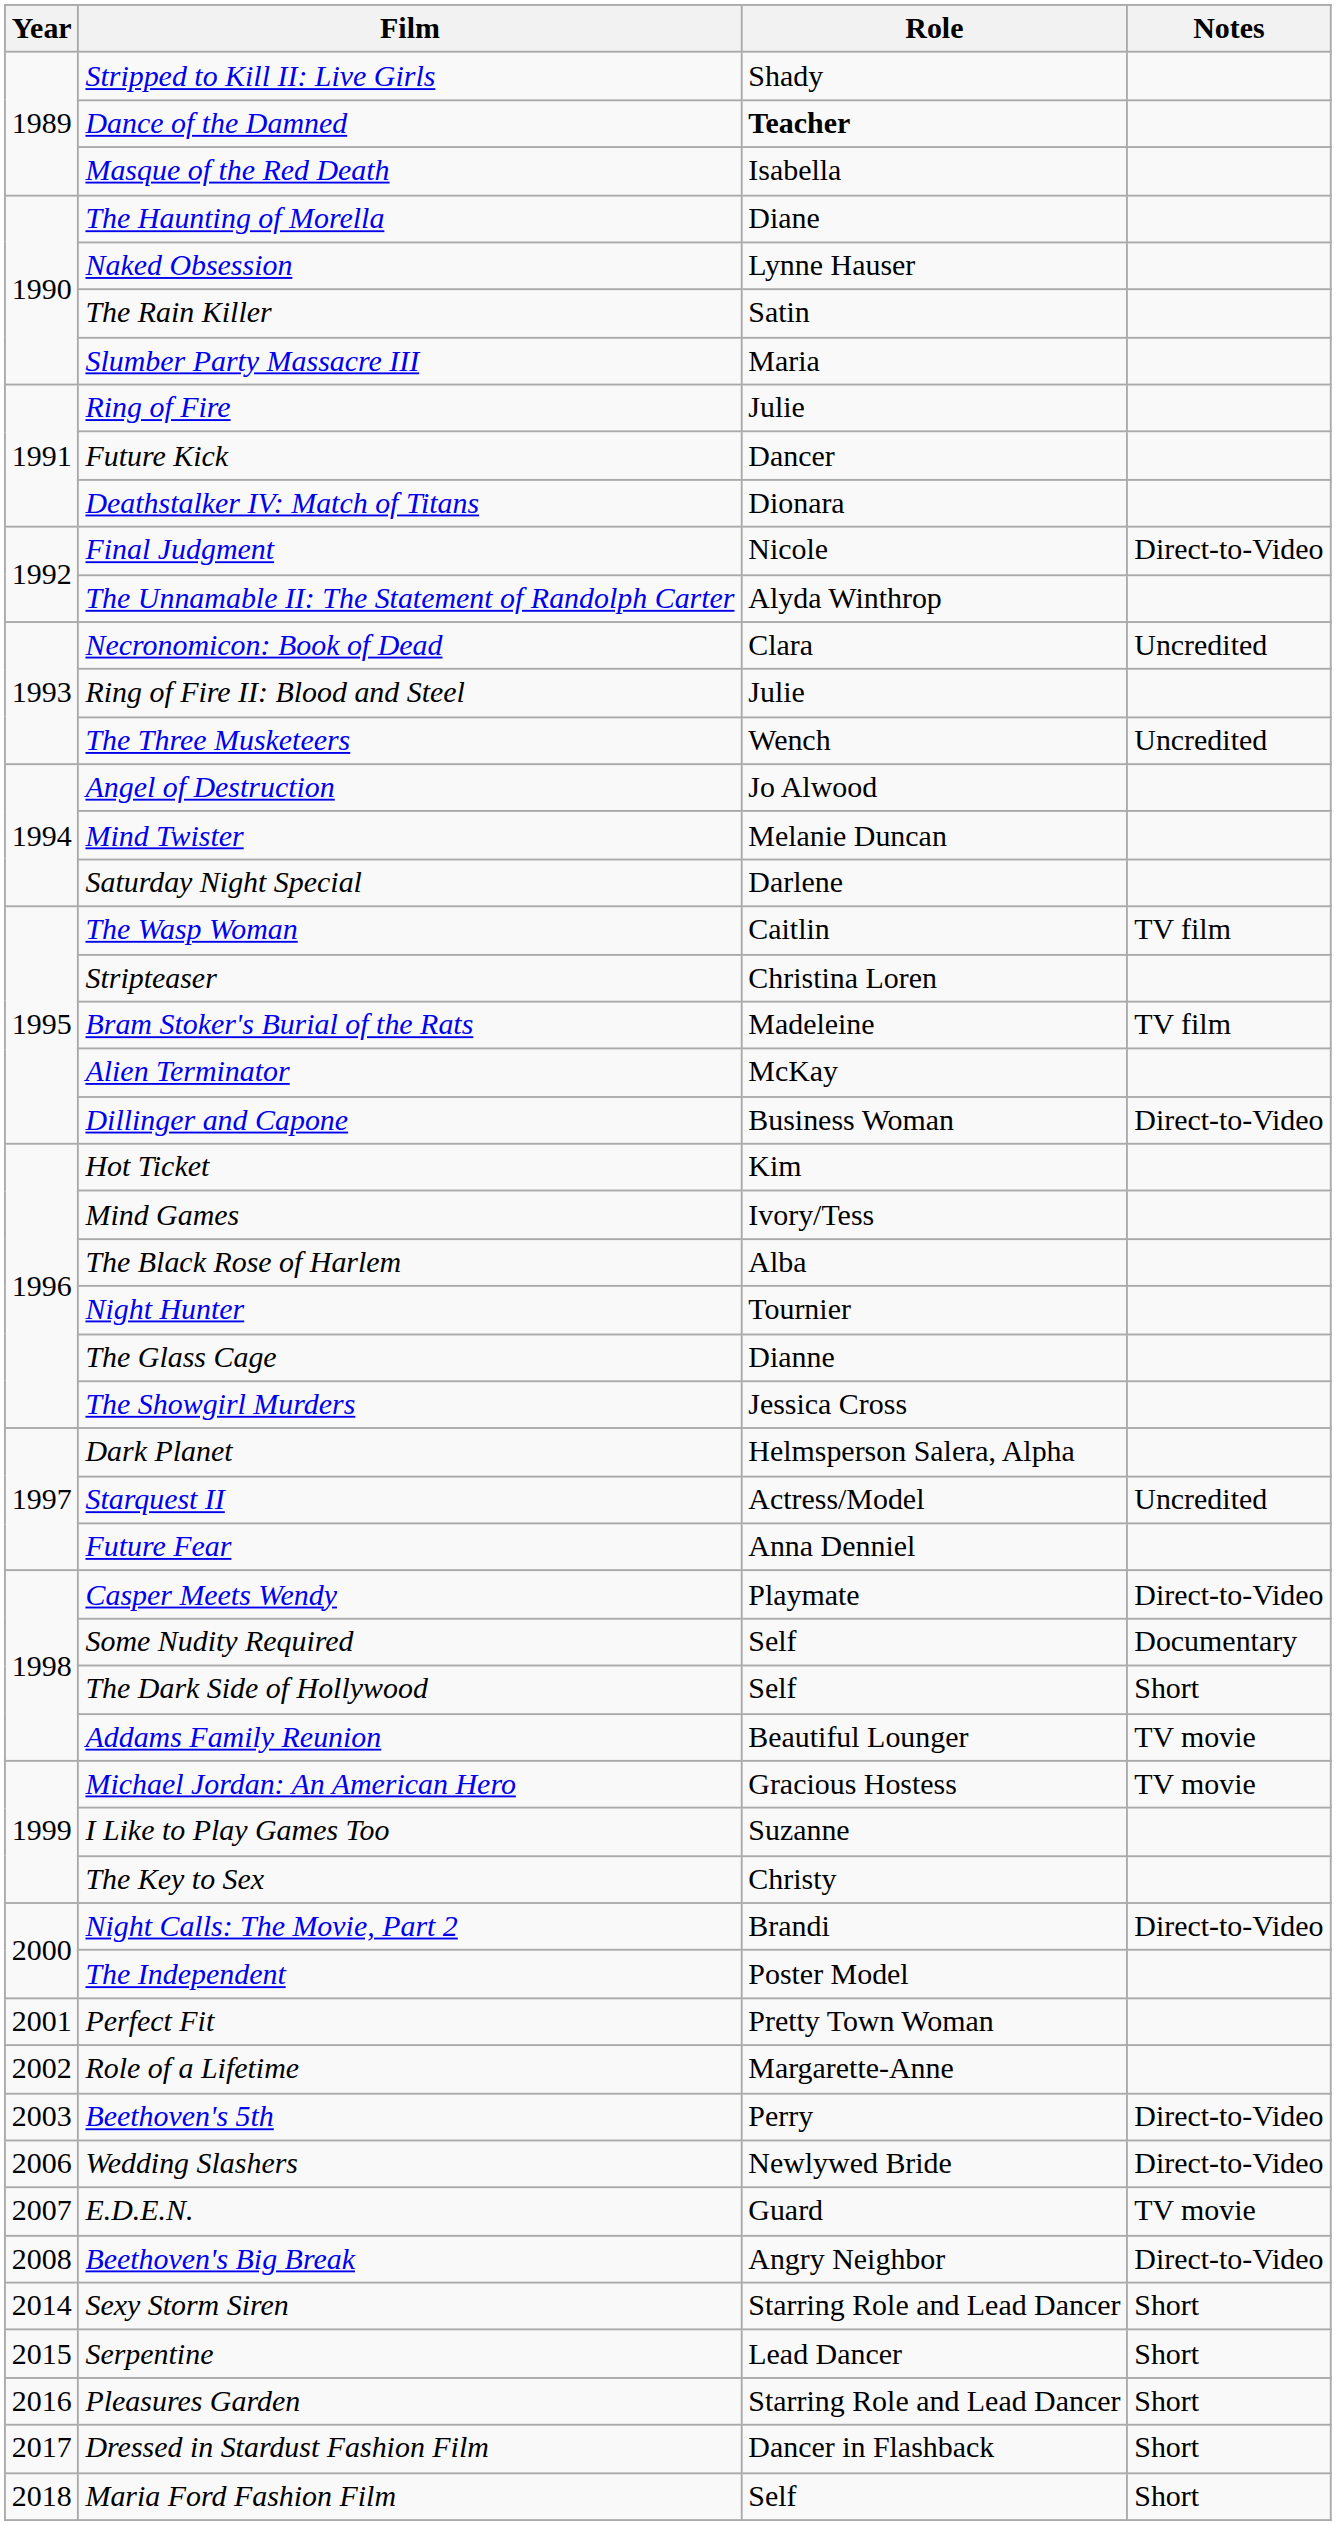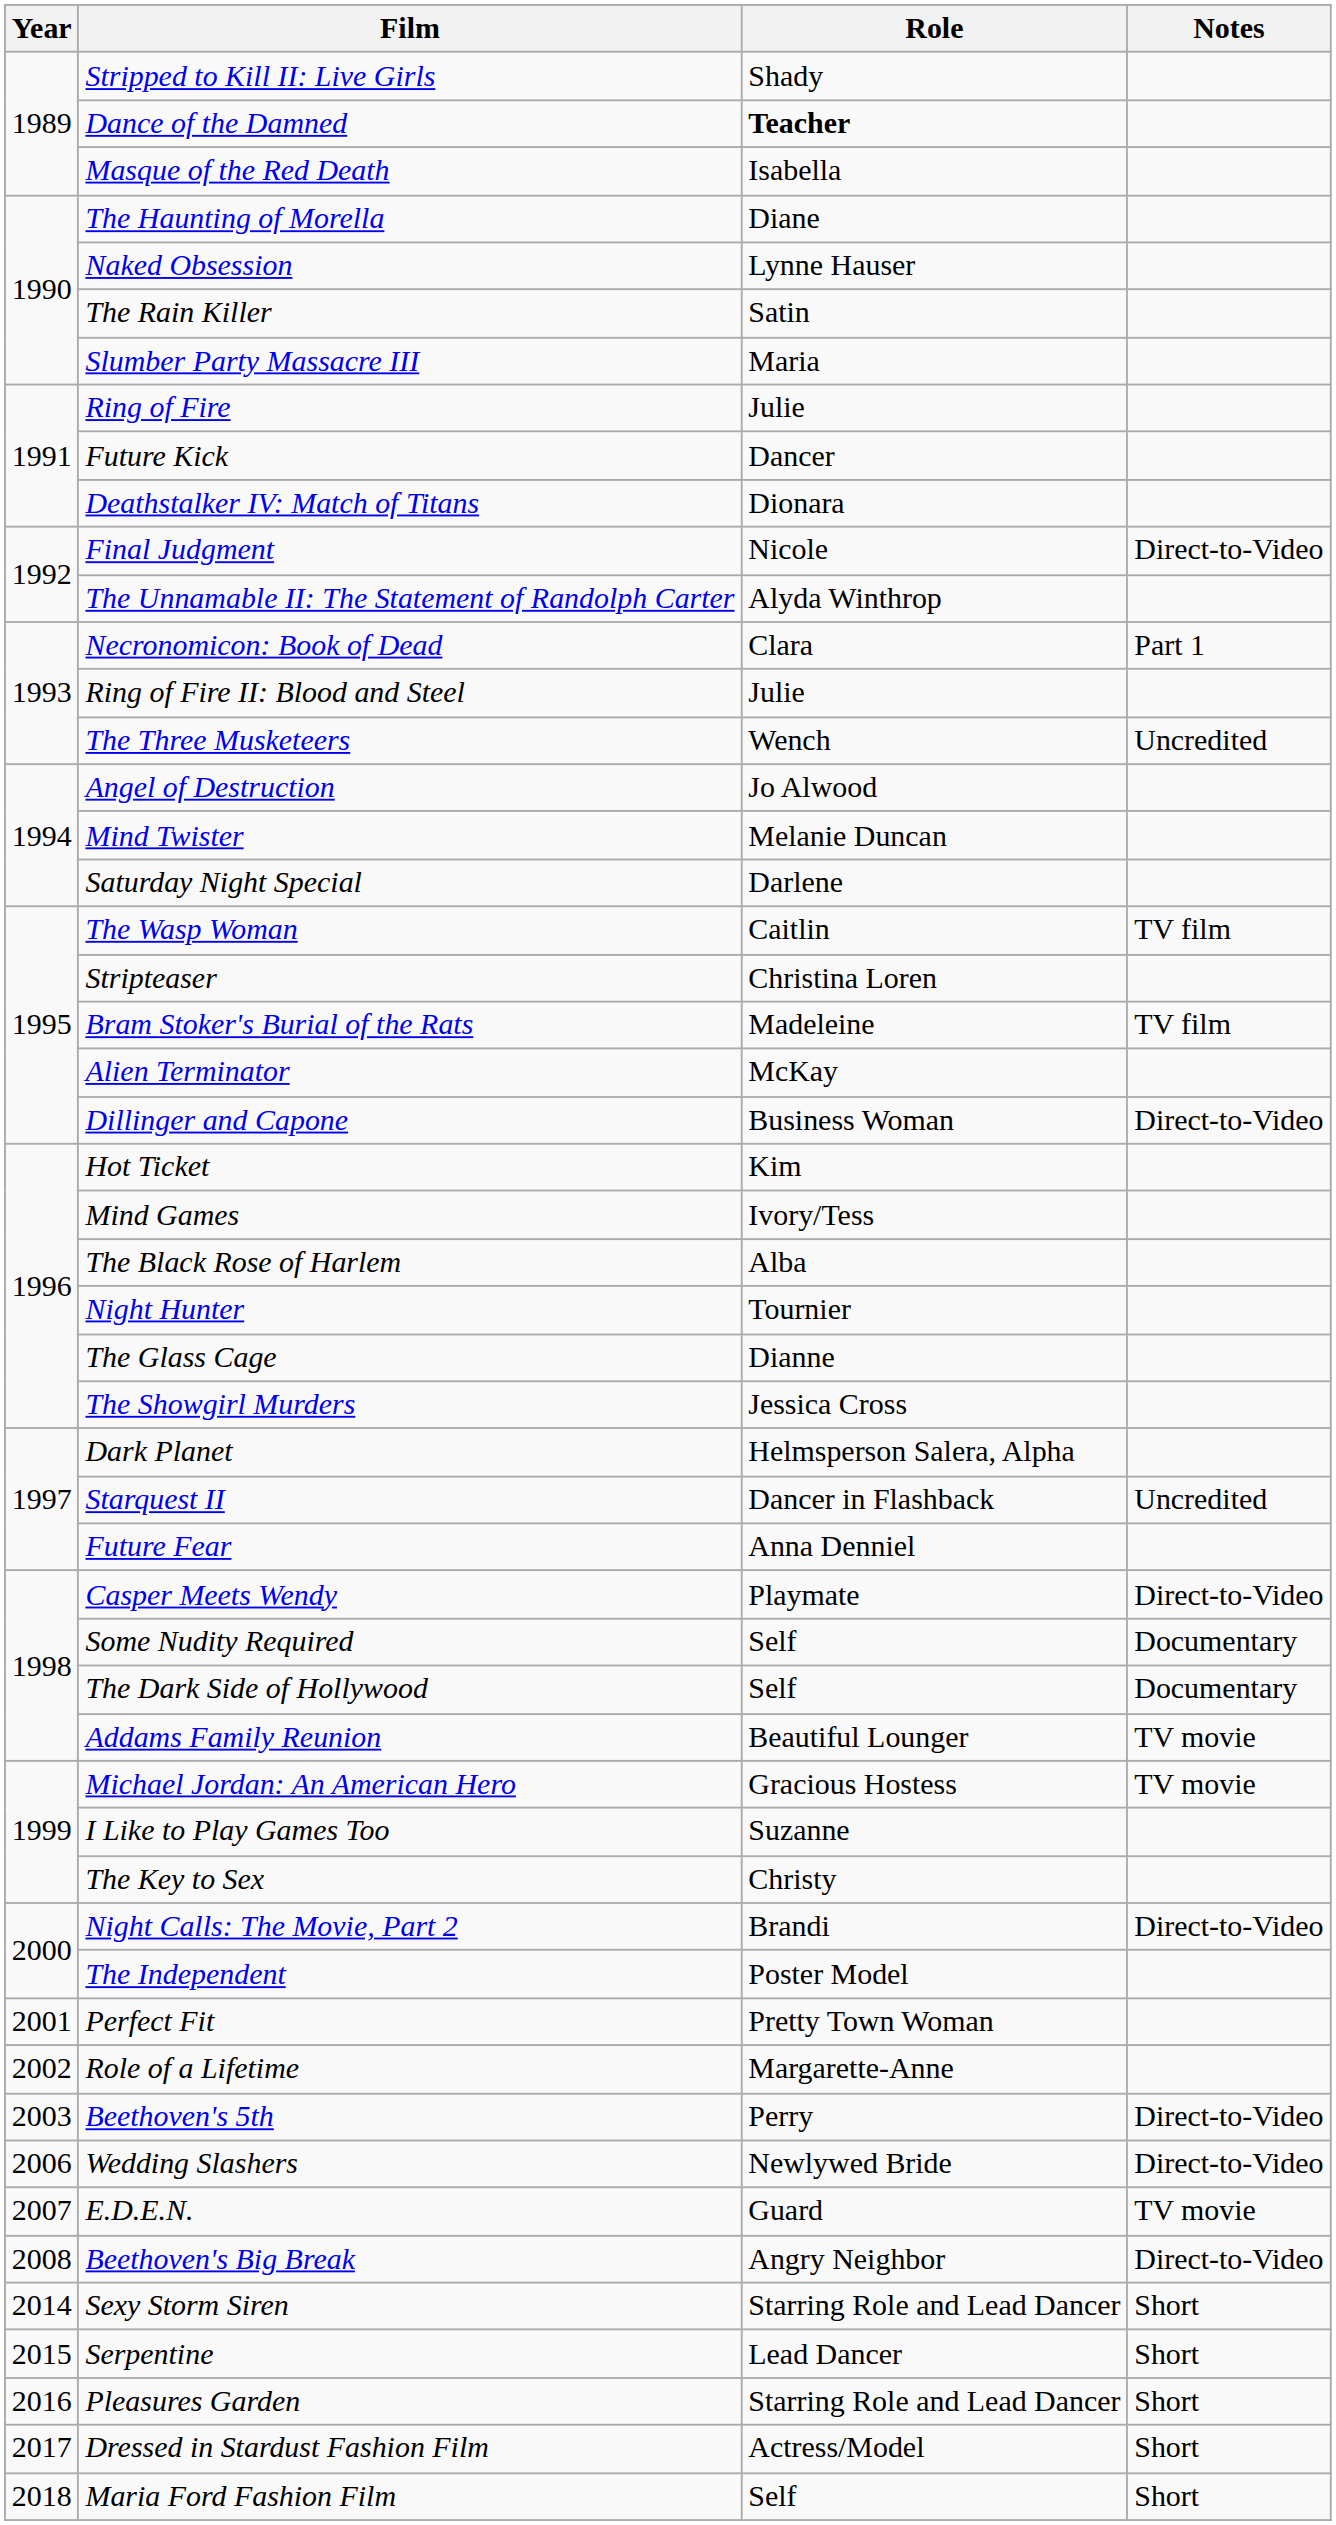Necronomicon: Book of Dead | Notes: Uncredited -> Part 1
Starquest II | Role: Actress/Model -> Dancer in Flashback
The Dark Side of Hollywood | Notes: Short -> Documentary
Dressed in Stardust Fashion Film | Role: Dancer in Flashback -> Actress/Model
